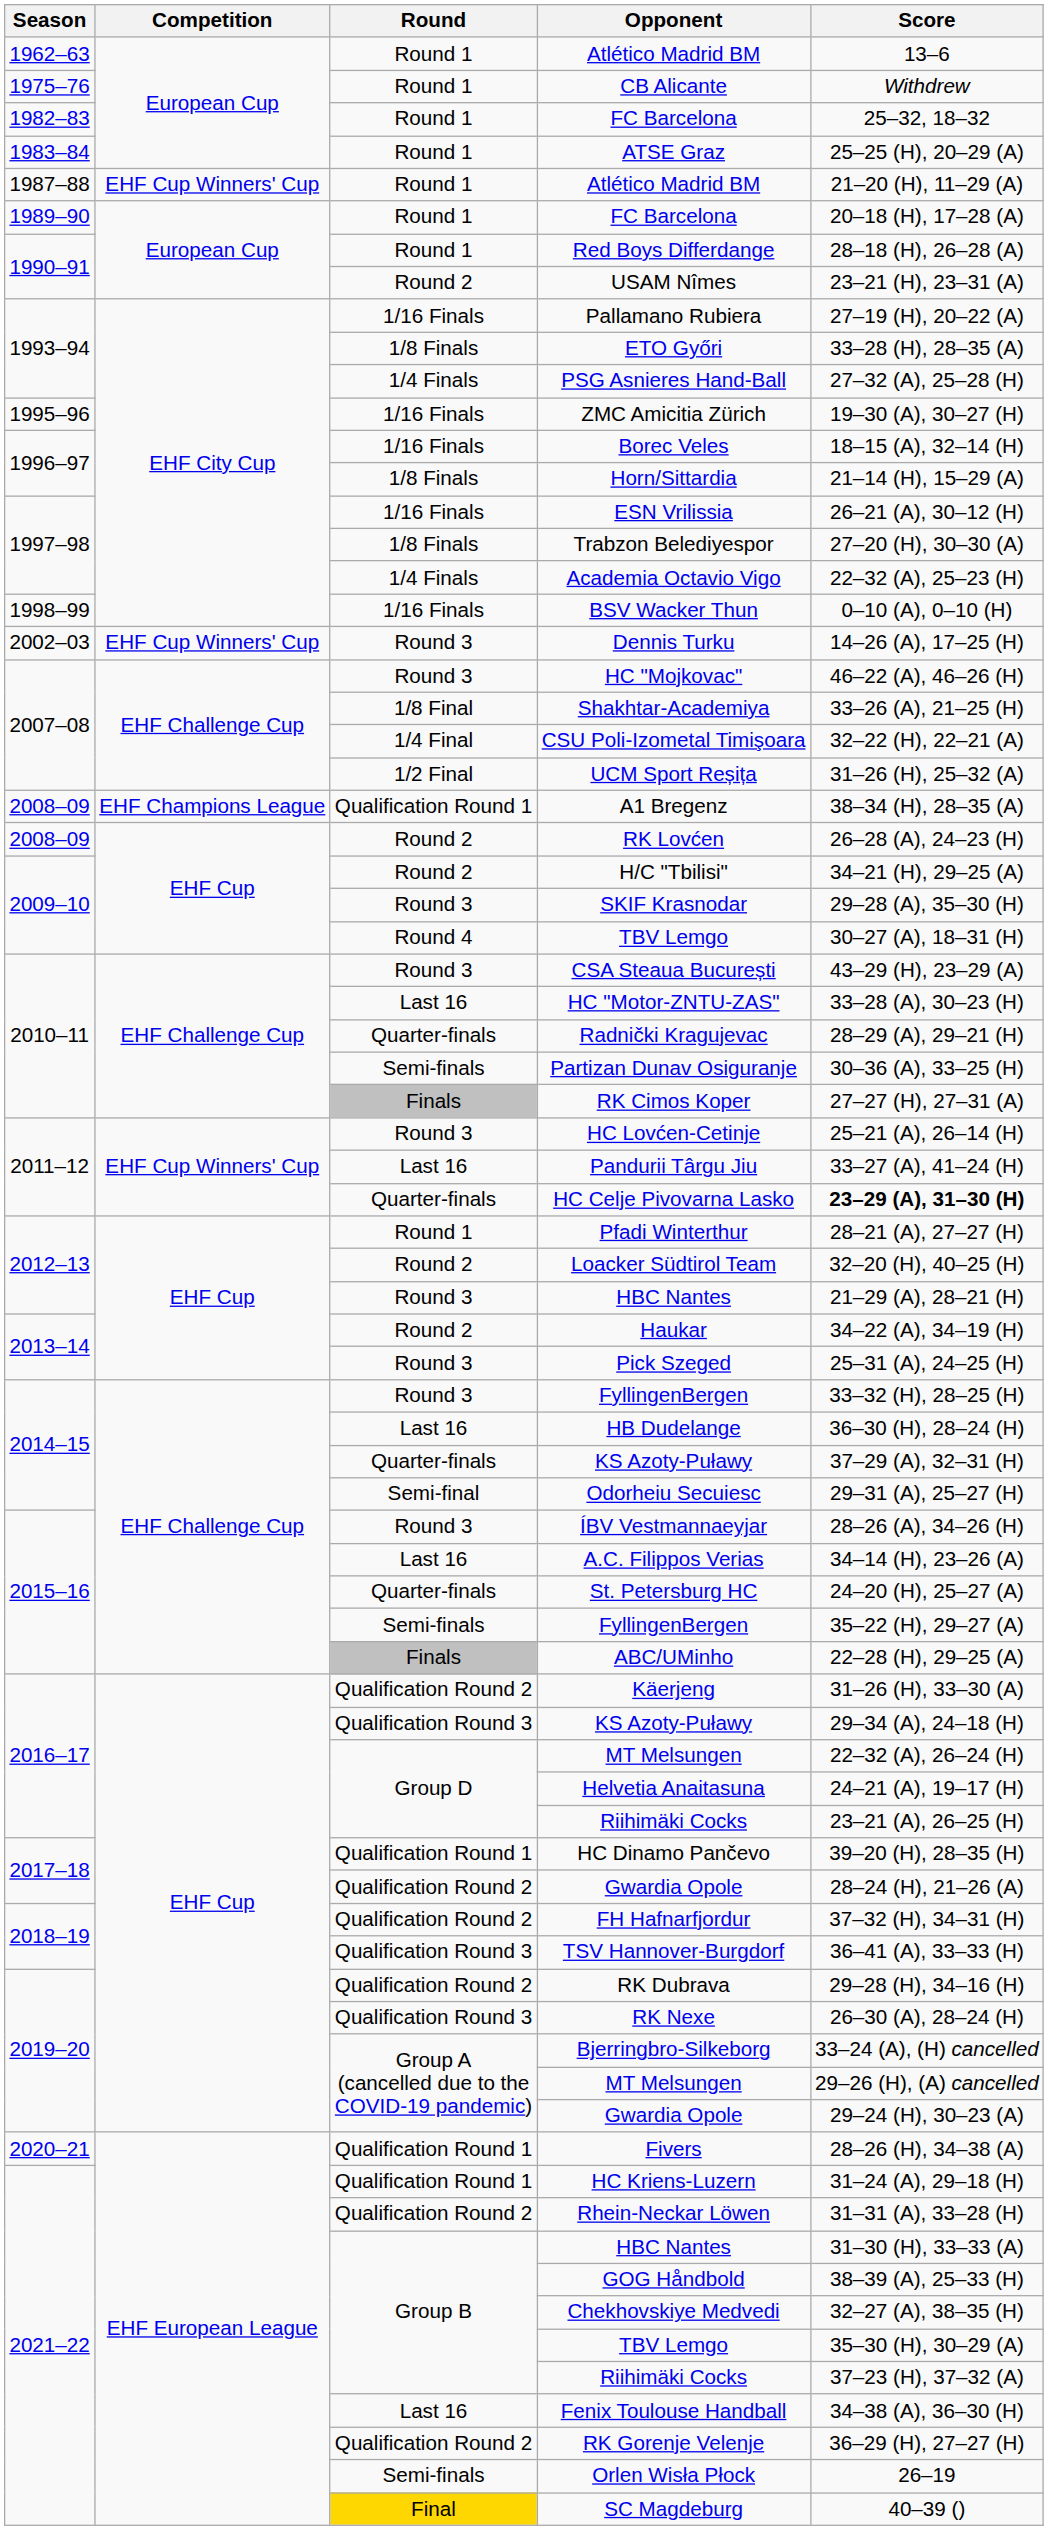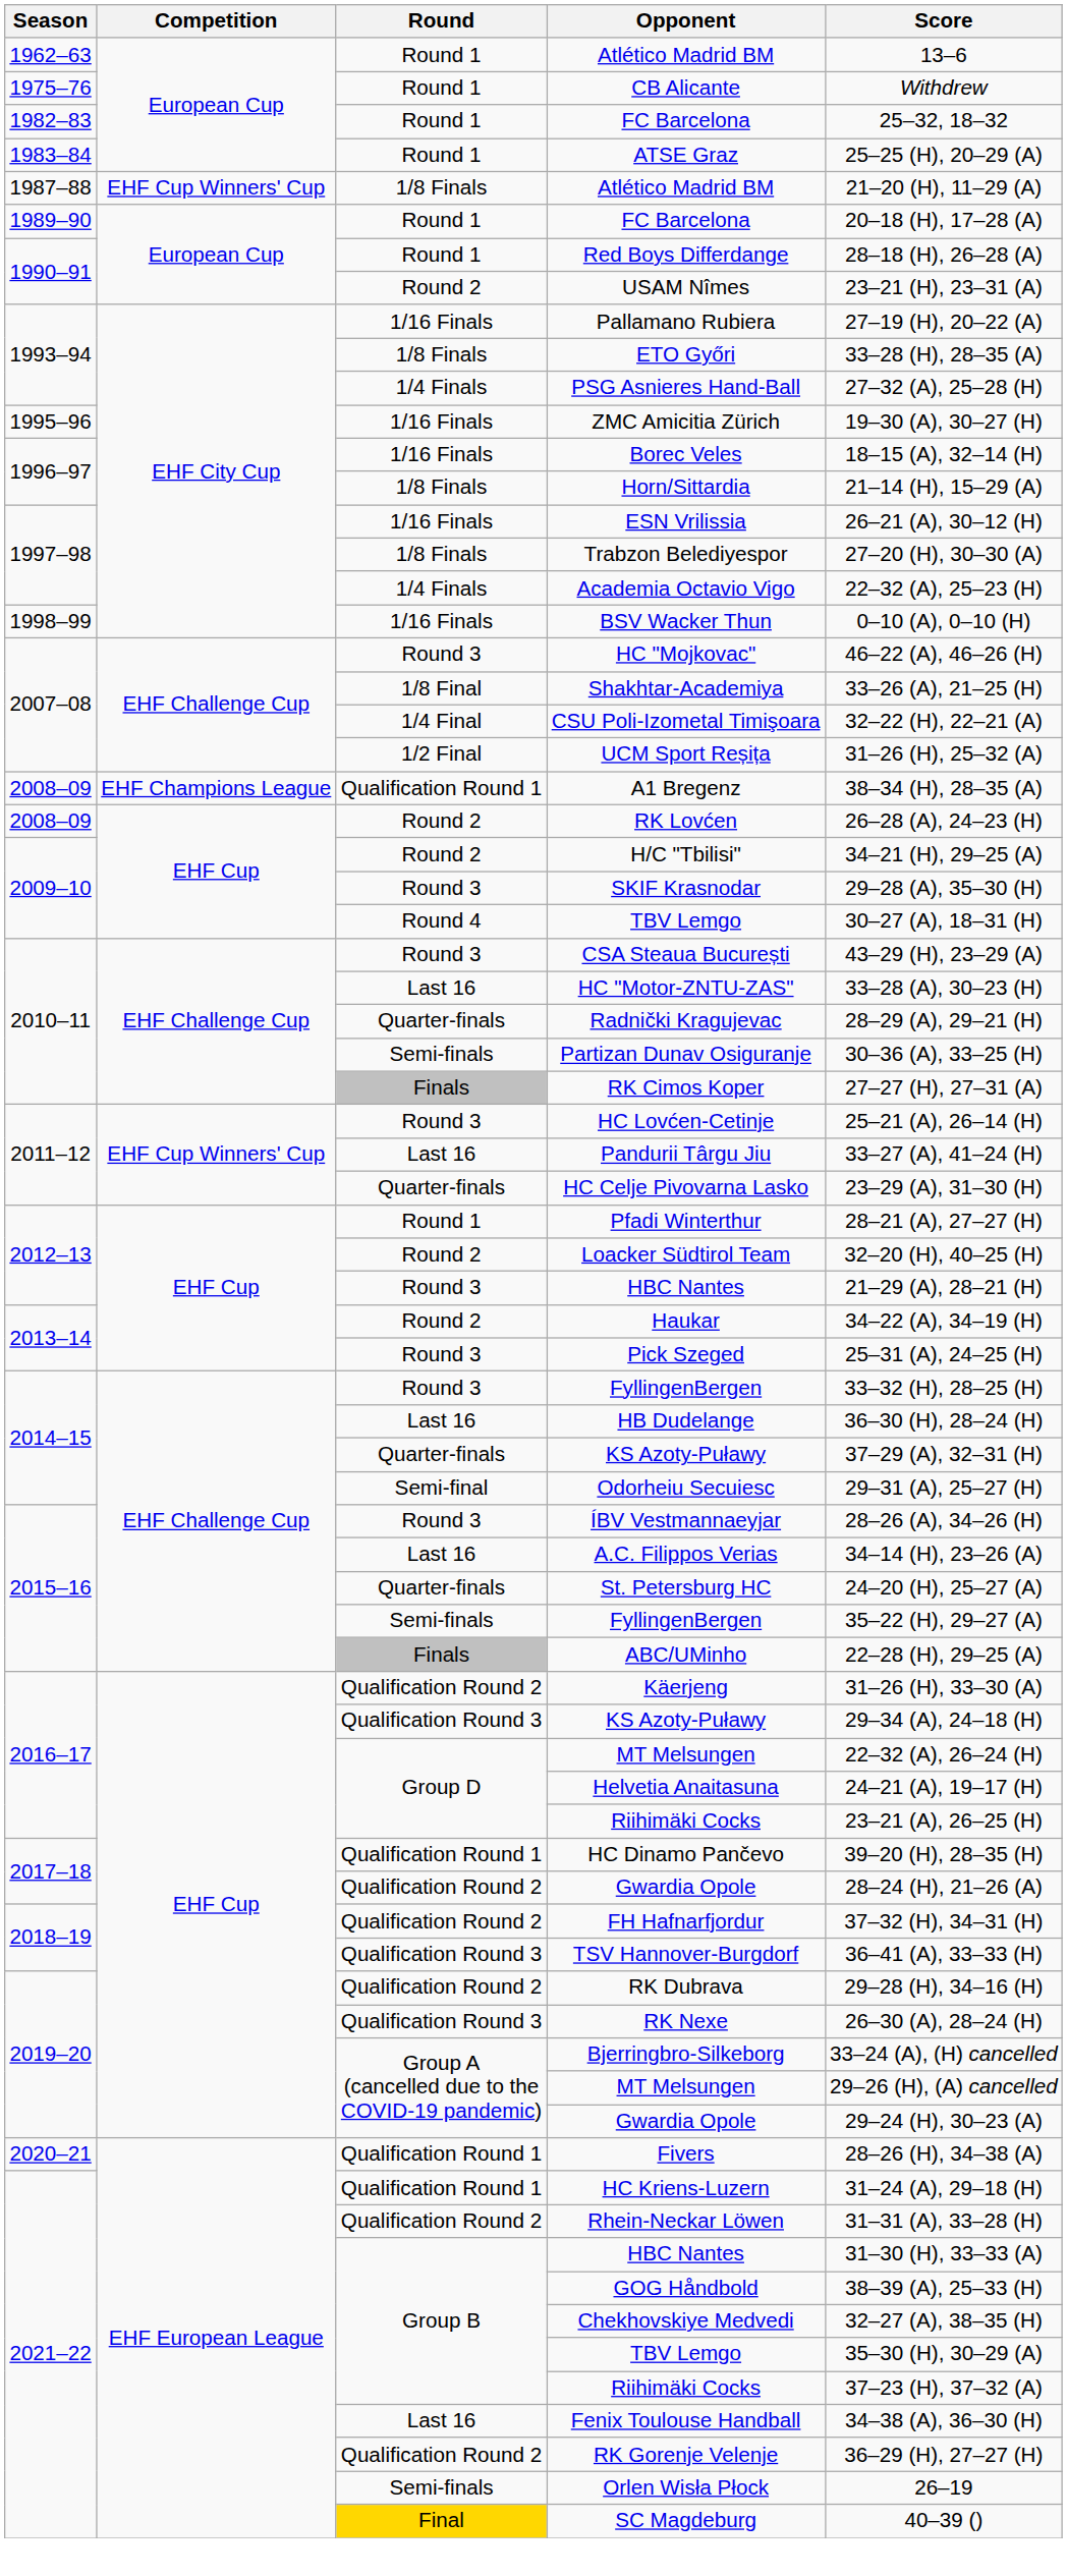1987–88 / Atlético Madrid BM | Round: Round 1 -> 1/8 Finals
- row: 2002–03 | EHF Cup Winners' Cup | Round 3 | Dennis Turku | 14–26 (A), 17–25 (H)
HC Celje Pivovarna Lasko | Score: bold -> normal
